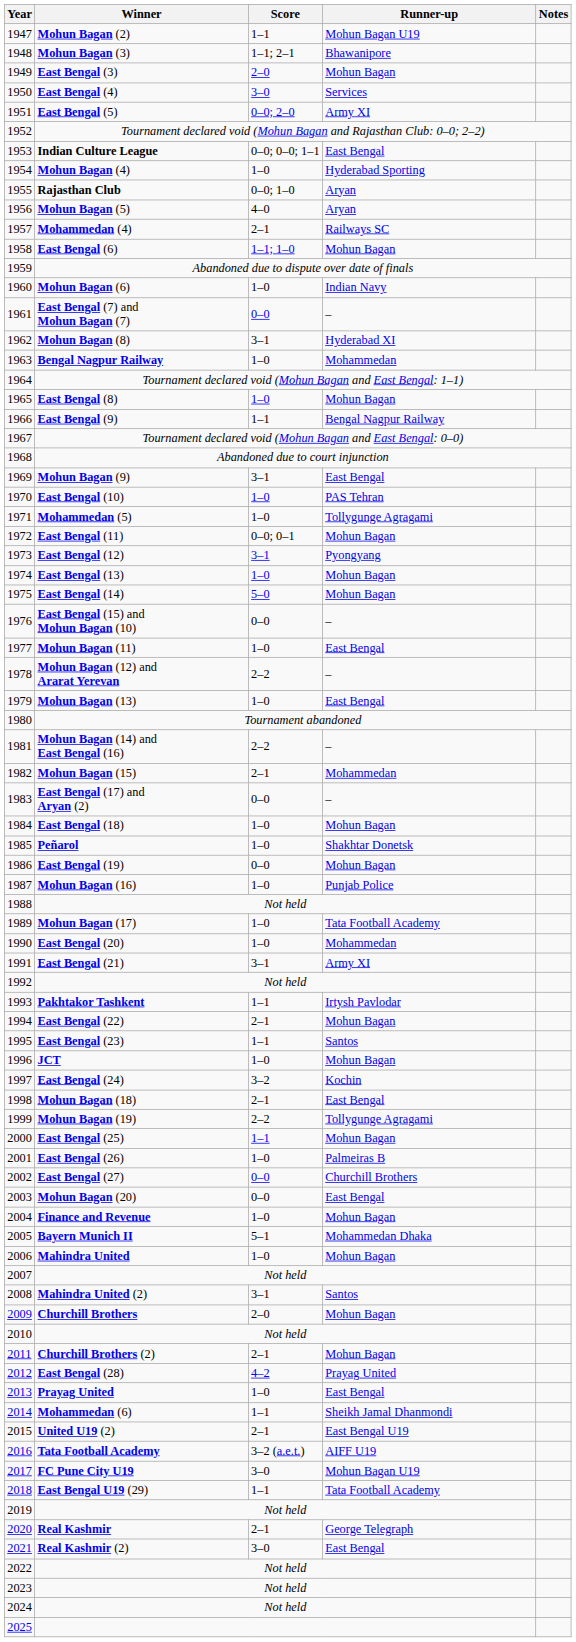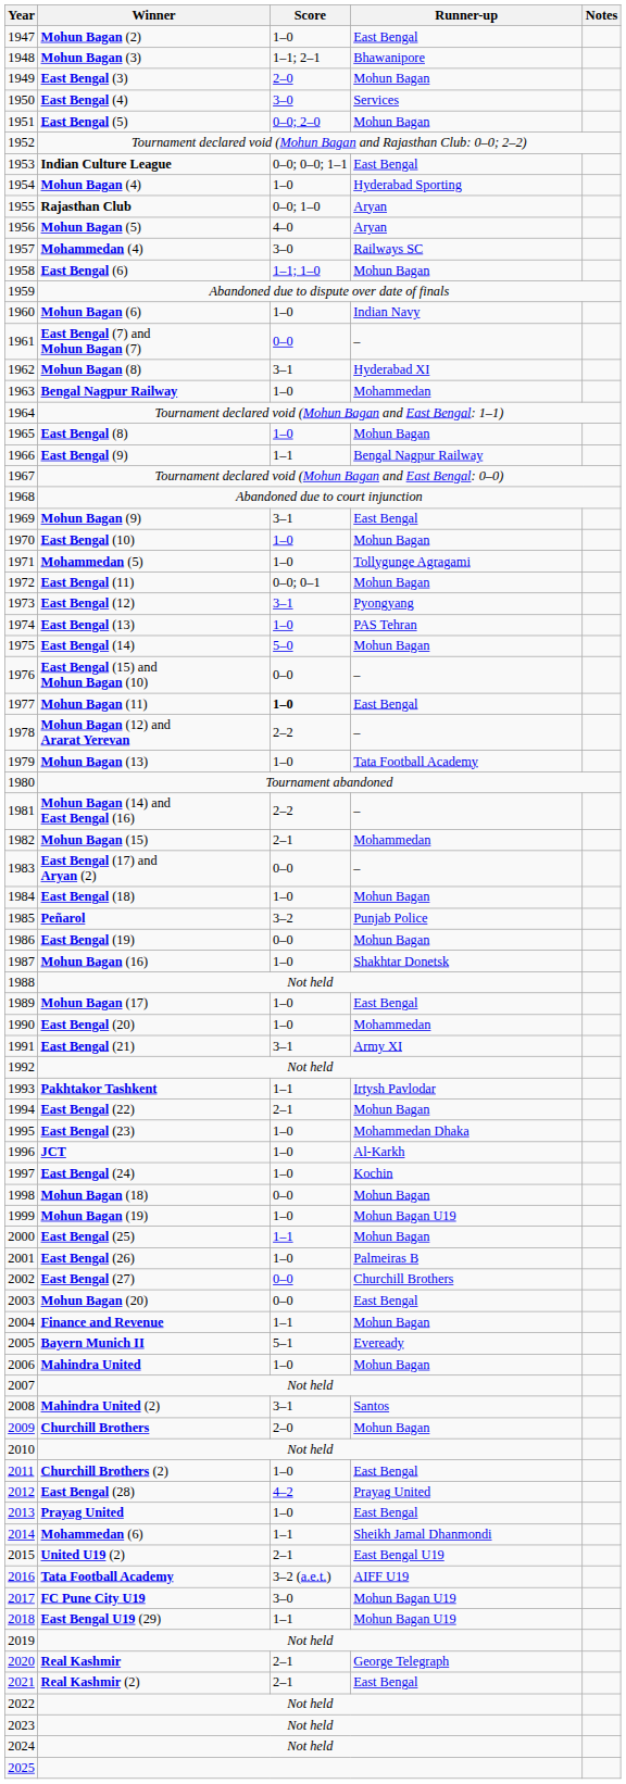Mohun Bagan (2) | Score: 1–1 -> 1–0
Mohun Bagan (2) | Runner-up: Mohun Bagan U19 -> East Bengal
East Bengal (5) | Runner-up: Army XI -> Mohun Bagan
Mohammedan (4) | Score: 2–1 -> 3–0
East Bengal (10) | Runner-up: PAS Tehran -> Mohun Bagan
East Bengal (13) | Runner-up: Mohun Bagan -> PAS Tehran
Mohun Bagan (11) | Score: normal -> bold
Mohun Bagan (13) | Runner-up: East Bengal -> Tata Football Academy
Peñarol | Score: 1–0 -> 3–2
Peñarol | Runner-up: Shakhtar Donetsk -> Punjab Police
Mohun Bagan (16) | Runner-up: Punjab Police -> Shakhtar Donetsk
Mohun Bagan (17) | Runner-up: Tata Football Academy -> East Bengal
East Bengal (23) | Score: 1–1 -> 1–0
East Bengal (23) | Runner-up: Santos -> Mohammedan Dhaka
JCT | Runner-up: Mohun Bagan -> Al-Karkh
East Bengal (24) | Score: 3–2 -> 1–0
Mohun Bagan (18) | Score: 2–1 -> 0–0
Mohun Bagan (18) | Runner-up: East Bengal -> Mohun Bagan
Mohun Bagan (19) | Score: 2–2 -> 1–0
Mohun Bagan (19) | Runner-up: Tollygunge Agragami -> Mohun Bagan U19
Finance and Revenue | Score: 1–0 -> 1–1
Bayern Munich II | Runner-up: Mohammedan Dhaka -> Eveready
Churchill Brothers (2) | Score: 2–1 -> 1–0
Churchill Brothers (2) | Runner-up: Mohun Bagan -> East Bengal
East Bengal U19 (29) | Runner-up: Tata Football Academy -> Mohun Bagan U19
Real Kashmir (2) | Score: 3–0 -> 2–1
